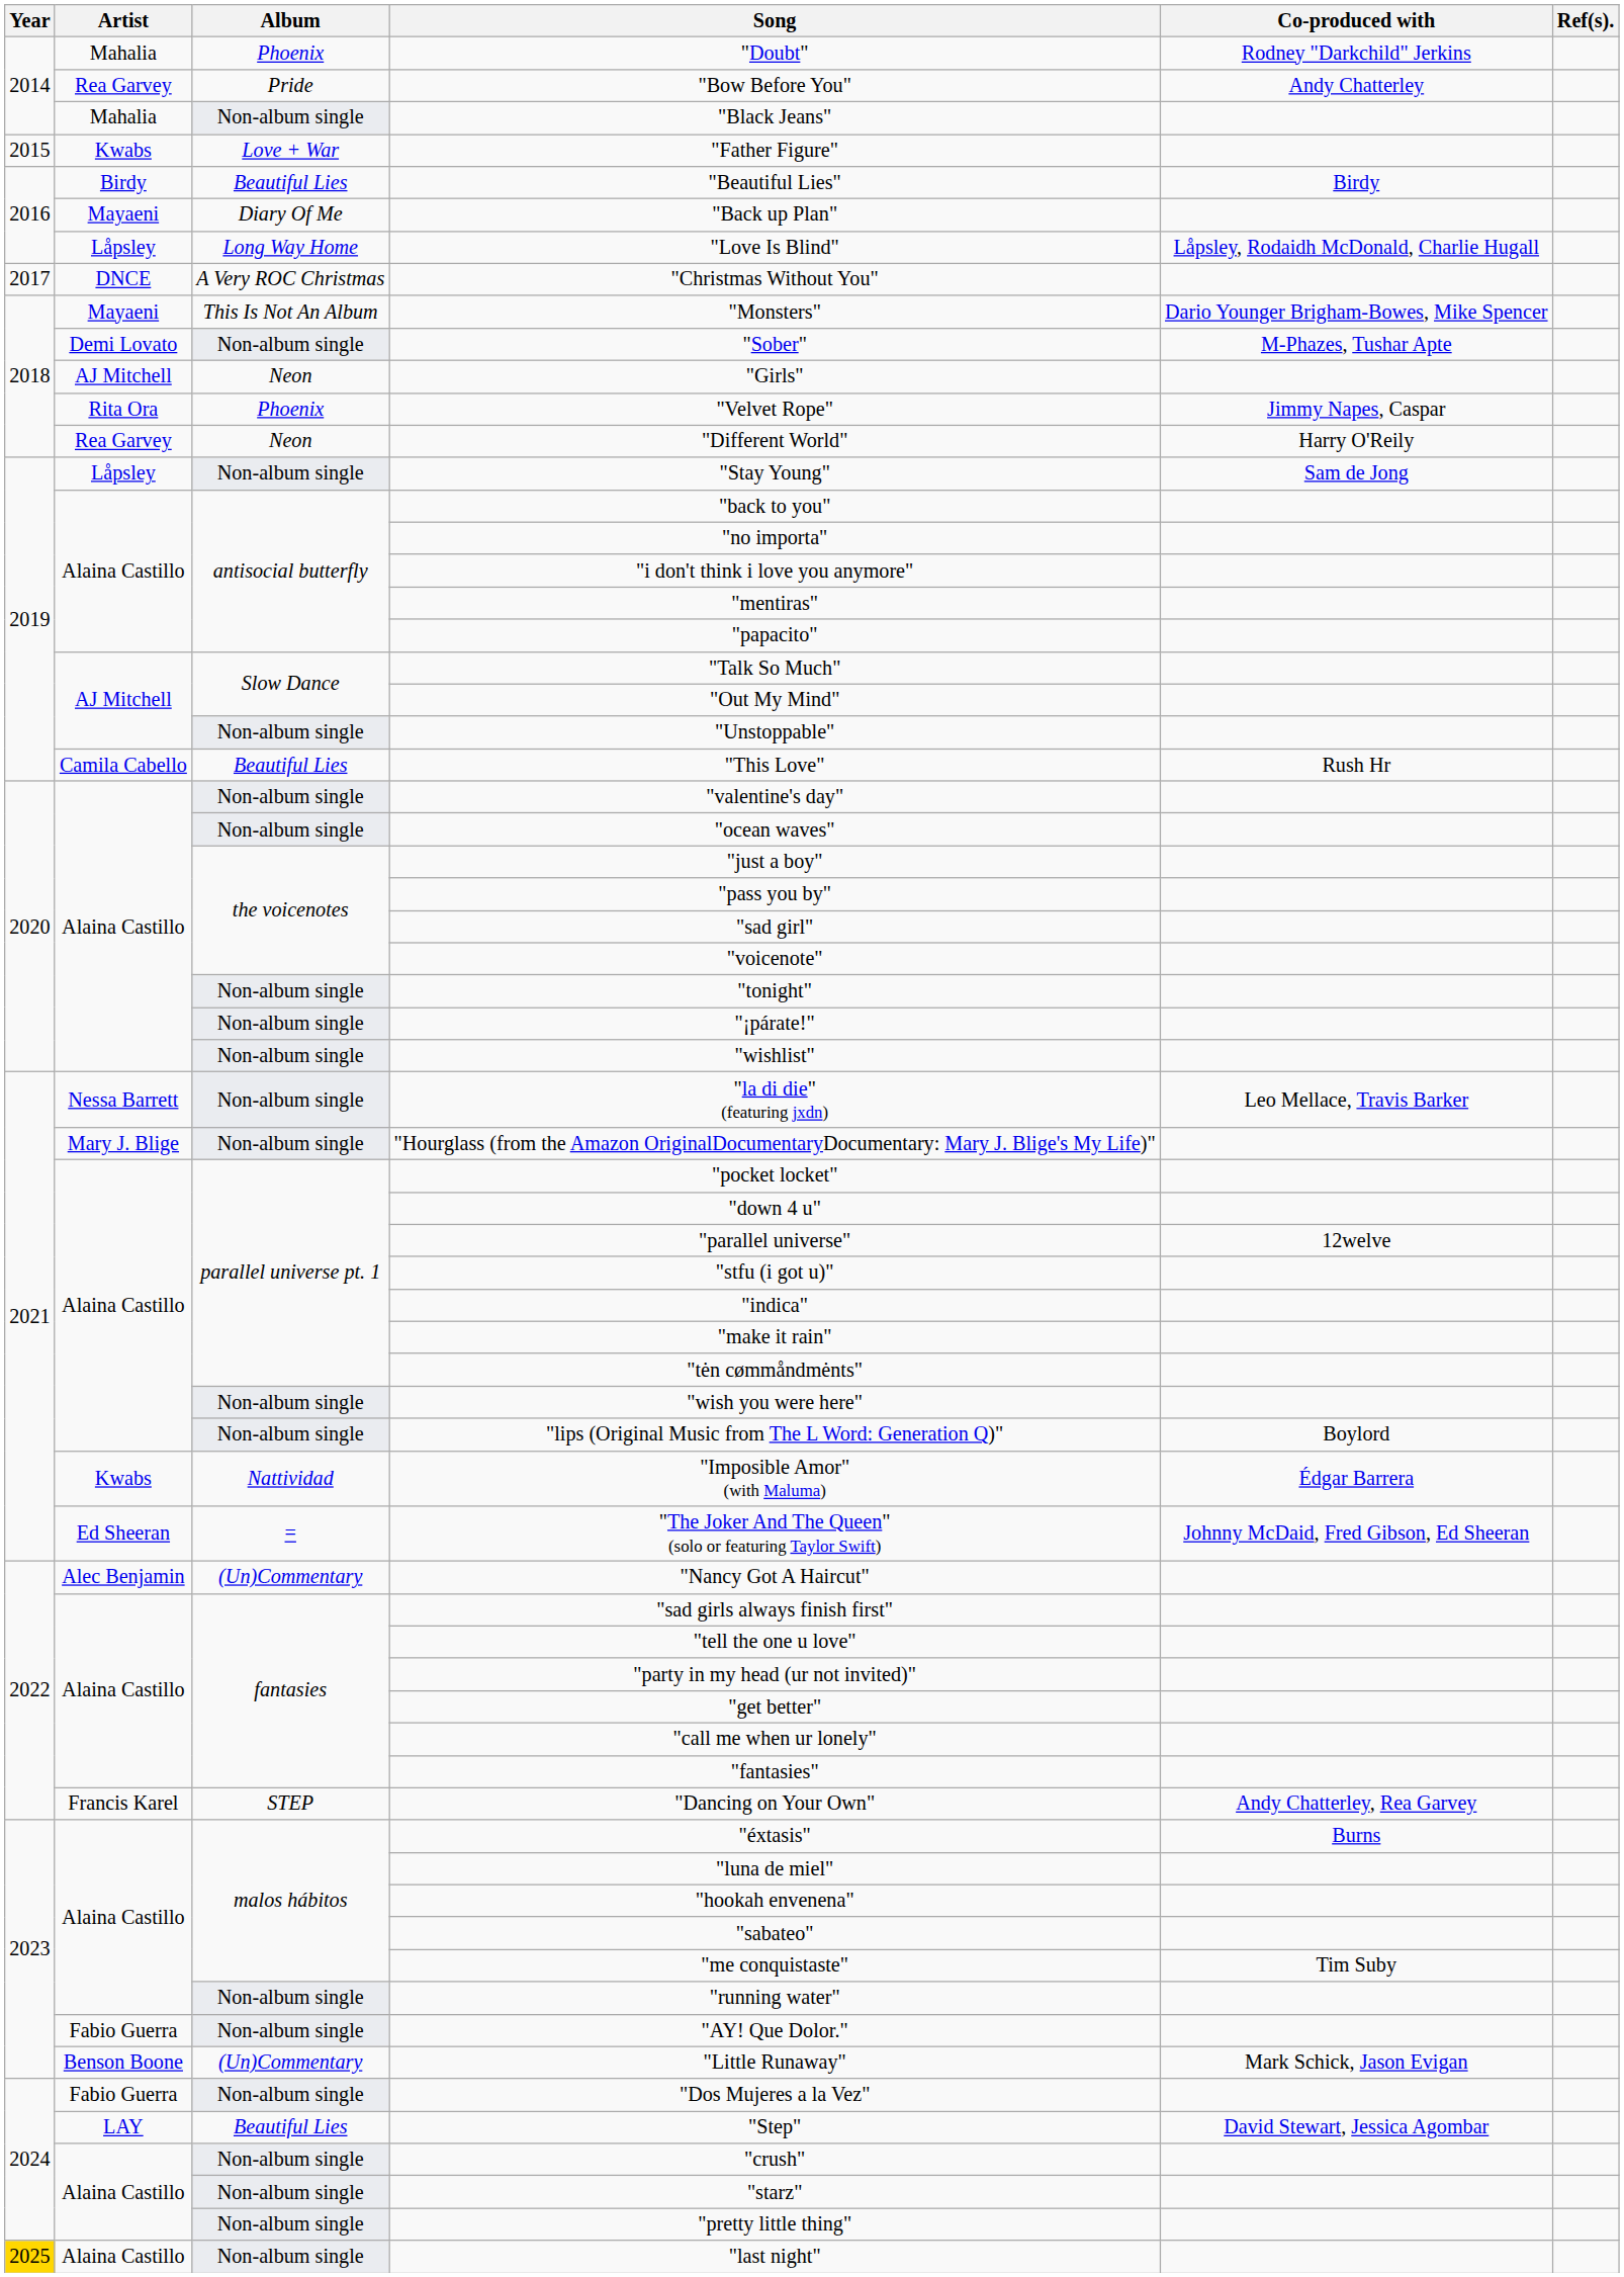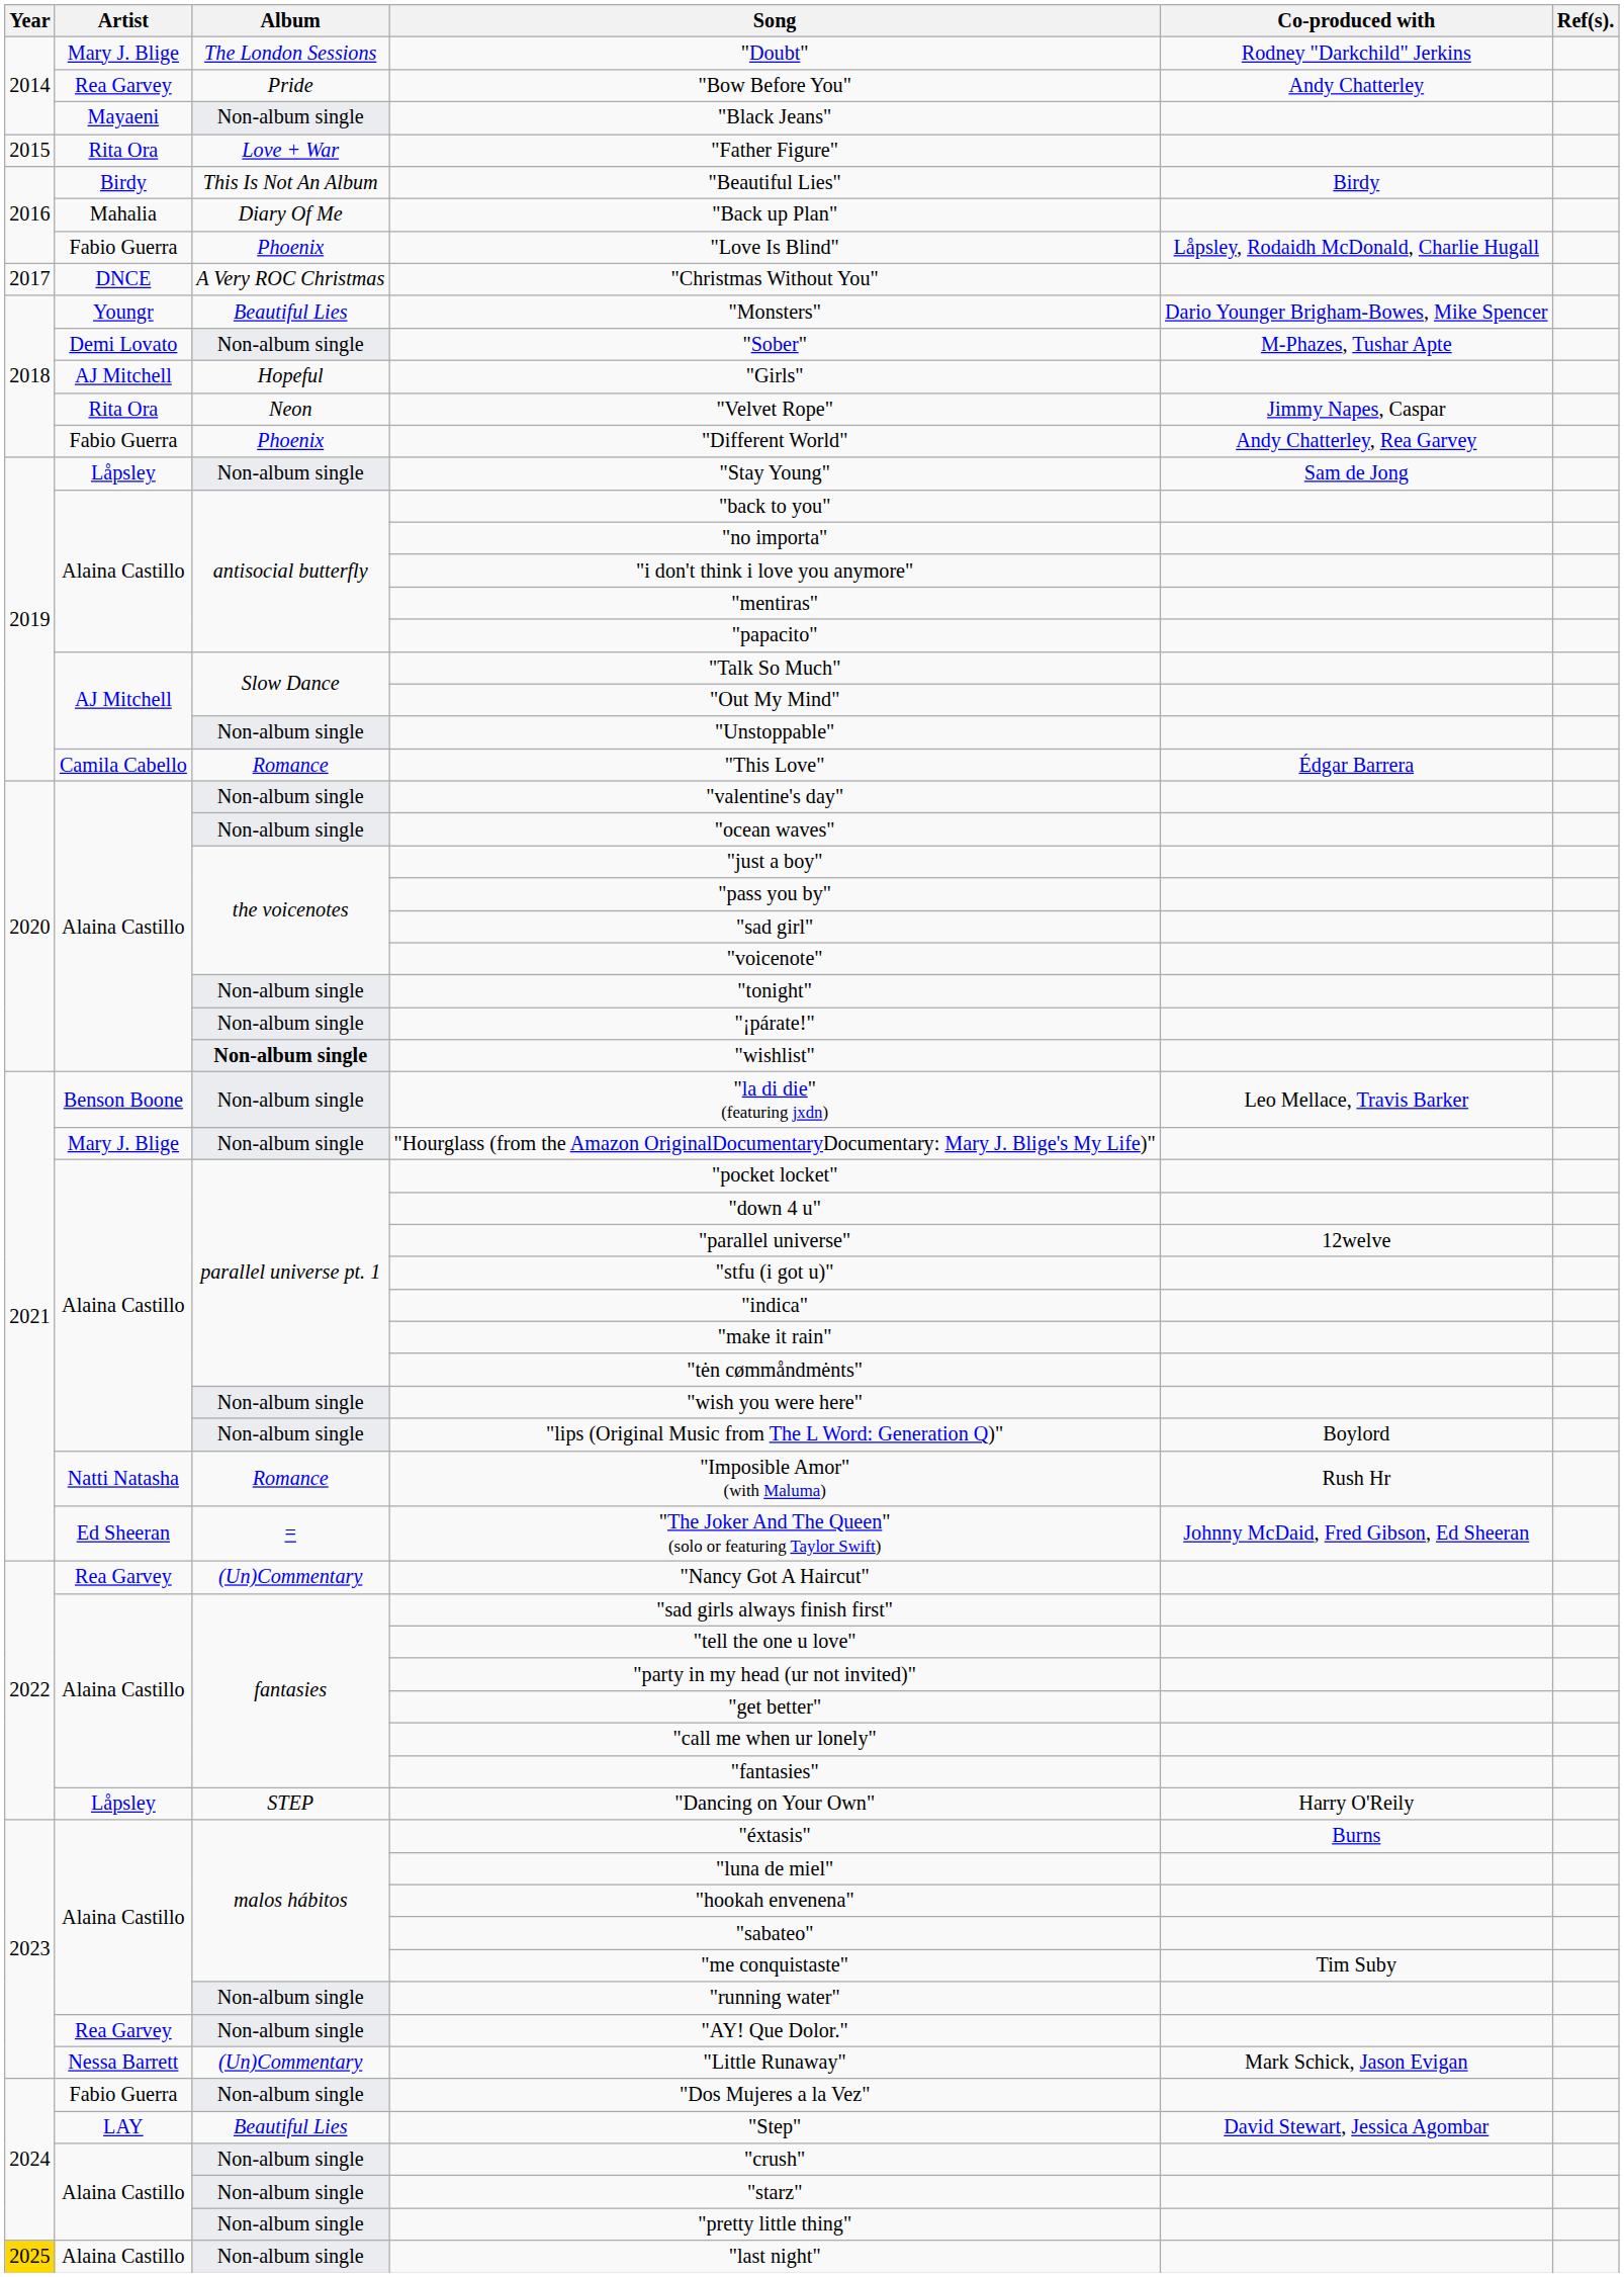"Doubt" | Artist: Mahalia -> Mary J. Blige
"Doubt" | Album: Phoenix -> The London Sessions
"Black Jeans" | Artist: Mahalia -> Mayaeni
"Father Figure" | Artist: Kwabs -> Rita Ora
"Beautiful Lies" | Album: Beautiful Lies -> This Is Not An Album
"Back up Plan" | Artist: Mayaeni -> Mahalia
"Love Is Blind" | Artist: Låpsley -> Fabio Guerra
"Love Is Blind" | Album: Long Way Home -> Phoenix
"Monsters" | Artist: Mayaeni -> Youngr
"Monsters" | Album: This Is Not An Album -> Beautiful Lies
"Girls" | Album: Neon -> Hopeful
"Velvet Rope" | Album: Phoenix -> Neon
"Different World" | Artist: Rea Garvey -> Fabio Guerra
"Different World" | Album: Neon -> Phoenix
"Different World" | Co-produced with: Harry O'Reily -> Andy Chatterley, Rea Garvey
"This Love" | Album: Beautiful Lies -> Romance
"This Love" | Co-produced with: Rush Hr -> Édgar Barrera
"wishlist" | Album: normal -> bold
"la di die" (featuring jxdn) | Artist: Nessa Barrett -> Benson Boone
"Imposible Amor" (with Maluma) | Artist: Kwabs -> Natti Natasha
"Imposible Amor" (with Maluma) | Album: Nattividad -> Romance
"Imposible Amor" (with Maluma) | Co-produced with: Édgar Barrera -> Rush Hr
"Nancy Got A Haircut" | Artist: Alec Benjamin -> Rea Garvey
"Dancing on Your Own" | Artist: Francis Karel -> Låpsley
"Dancing on Your Own" | Co-produced with: Andy Chatterley, Rea Garvey -> Harry O'Reily
"AY! Que Dolor." | Artist: Fabio Guerra -> Rea Garvey
"Little Runaway" | Artist: Benson Boone -> Nessa Barrett
